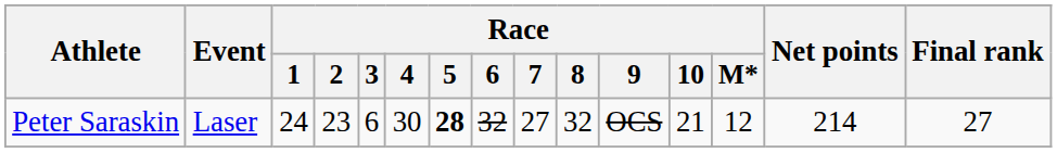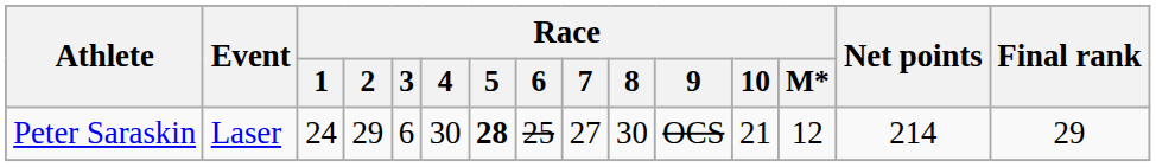Peter Saraskin | Race / 2: 23 -> 29
Peter Saraskin | Race / 6: 32 -> 25
Peter Saraskin | Race / 8: 32 -> 30
Peter Saraskin | Final rank: 27 -> 29
